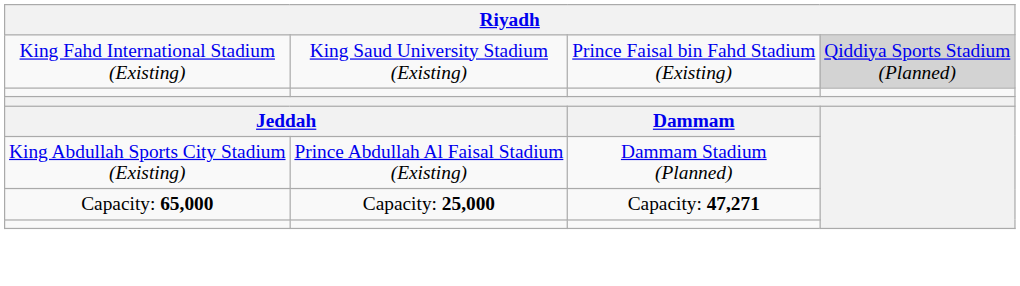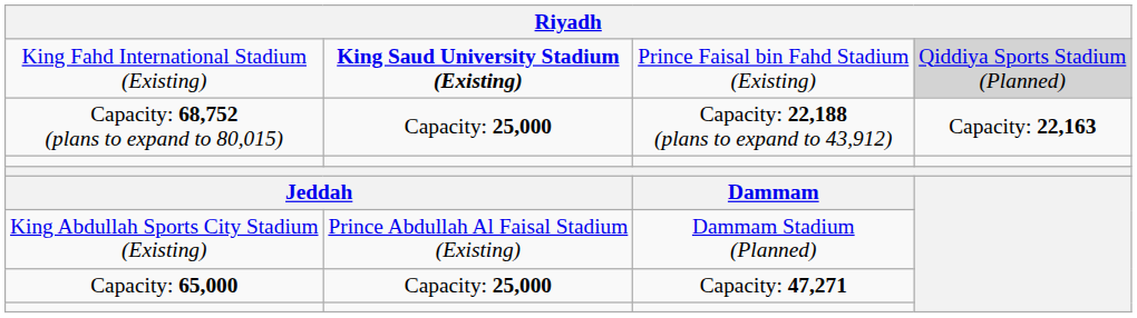King Fahd International Stadium (Existing) | column 2: normal -> bold
+ row: Capacity: 68,752 (plans to expand to 80,015) | Capacity: 25,000 | Capacity: 22,188 (plans to expand to 43,912) | Capacity: 22,163
